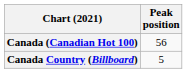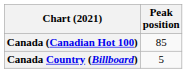Canada (Canadian Hot 100) | Peak position: 56 -> 85
